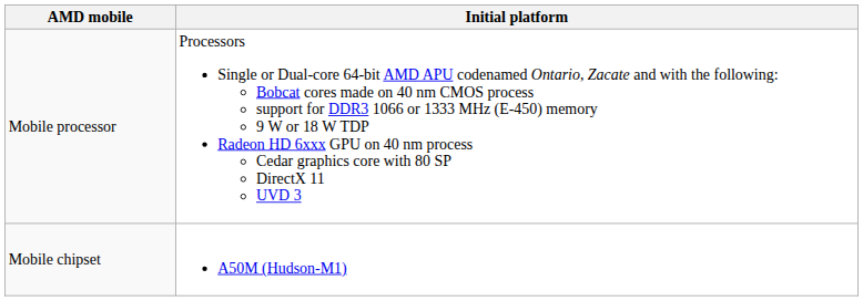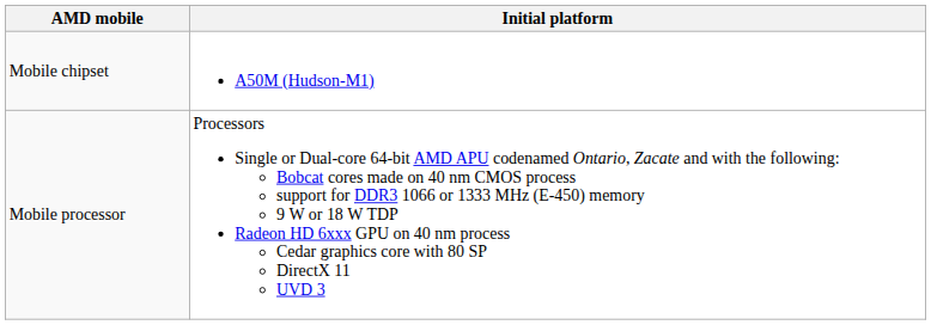rows swapped: Mobile processor <-> Mobile chipset
